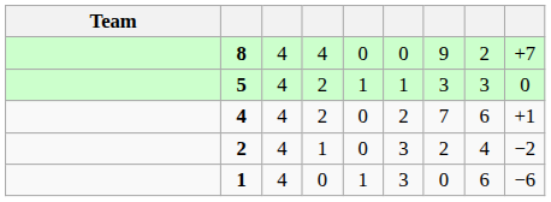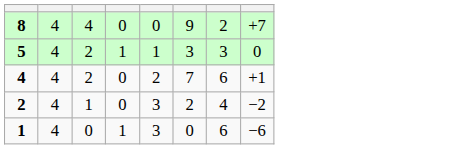- column: Team
